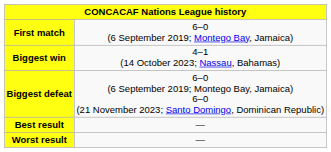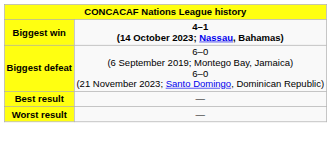- row: First match | 6–0 (6 September 2019; Montego Bay, Jamaica)
Biggest win | column 2: normal -> bold
